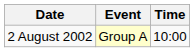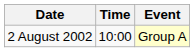columns swapped: Time <-> Event
